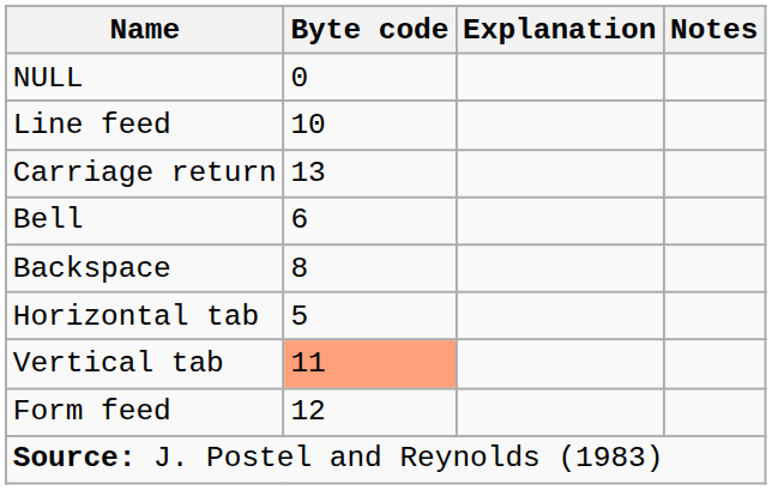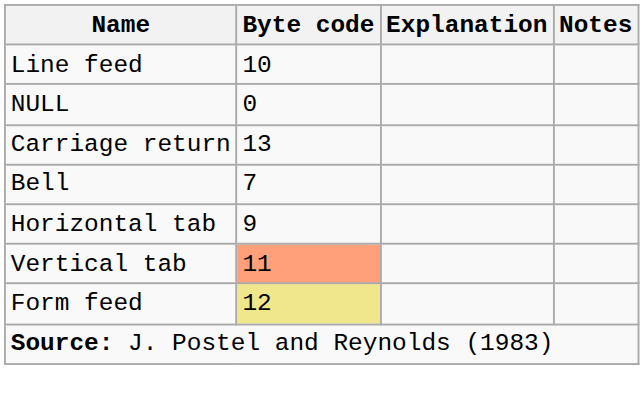rows swapped: NULL <-> Line feed
Bell | Byte code: 6 -> 7
- row: Backspace | 8
Horizontal tab | Byte code: 5 -> 9
Form feed | Byte code: no background -> khaki background
